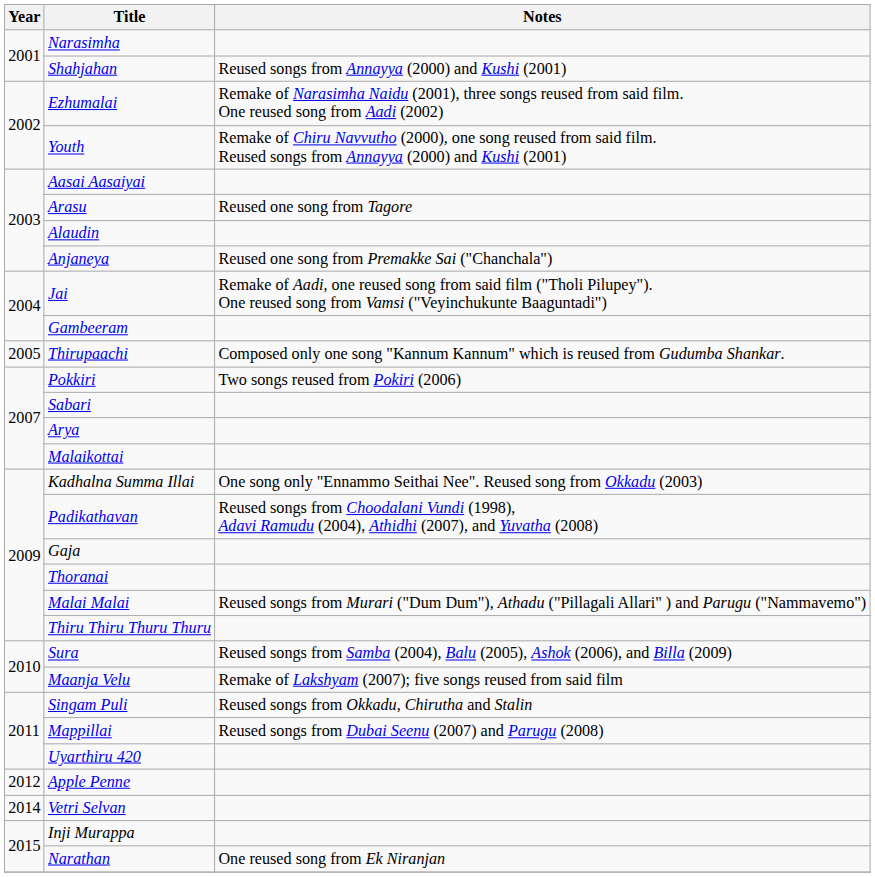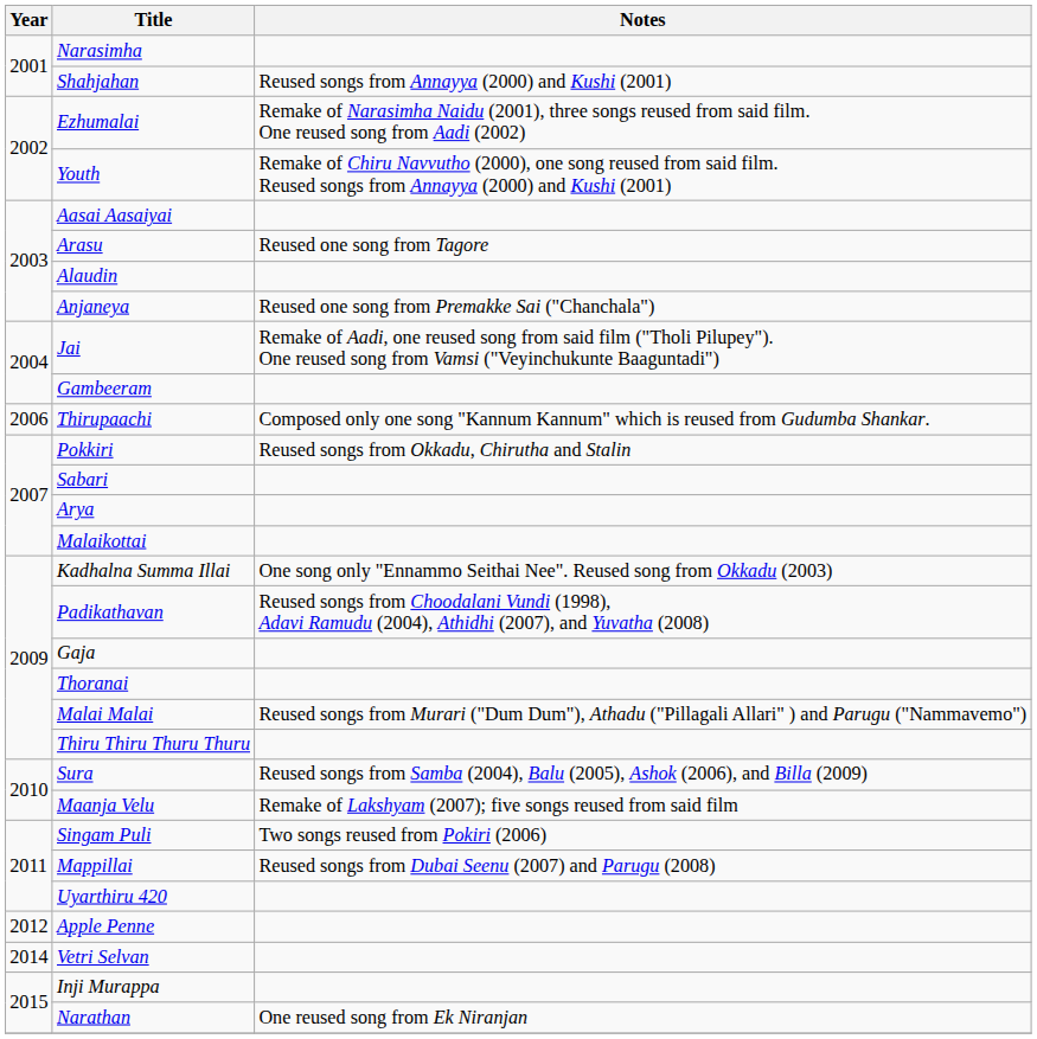Thirupaachi | Year: 2005 -> 2006
Pokkiri | Notes: Two songs reused from Pokiri (2006) -> Reused songs from Okkadu, Chirutha and Stalin
Singam Puli | Notes: Reused songs from Okkadu, Chirutha and Stalin -> Two songs reused from Pokiri (2006)
